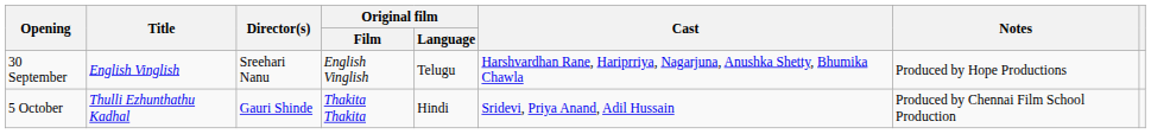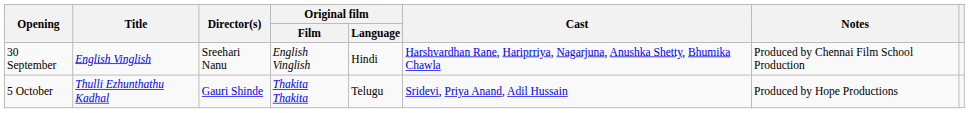30 September | Original film / Language: Telugu -> Hindi
30 September | Notes: Produced by Hope Productions -> Produced by Chennai Film School Production
5 October | Original film / Language: Hindi -> Telugu
5 October | Notes: Produced by Chennai Film School Production -> Produced by Hope Productions
